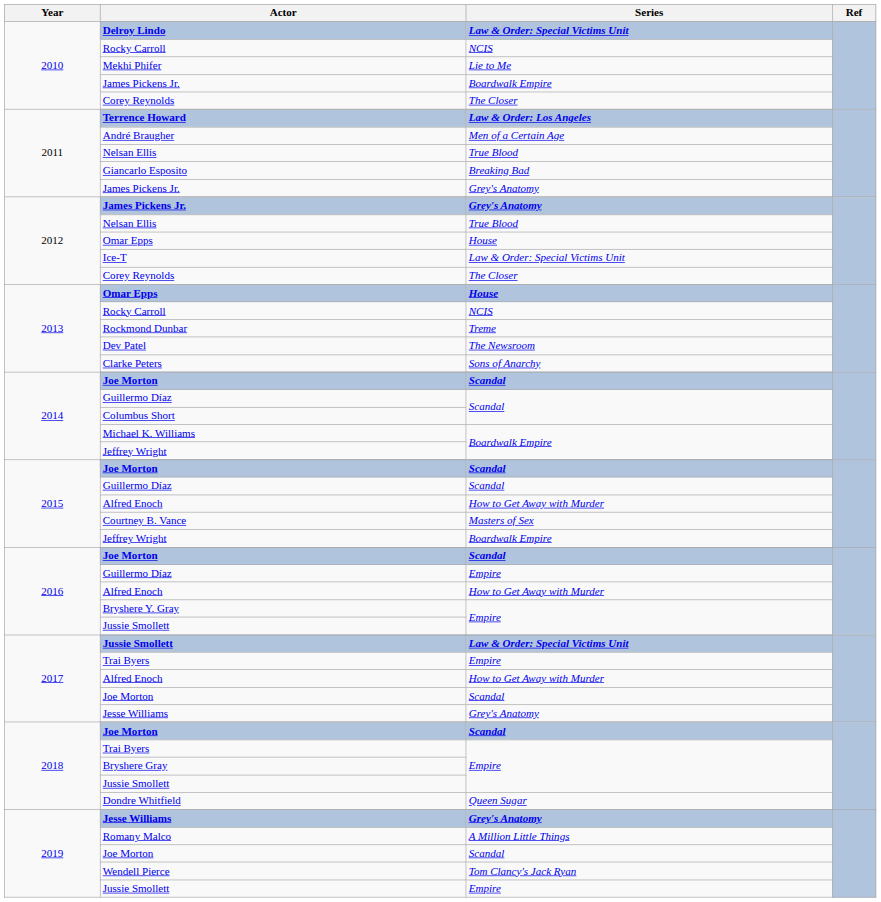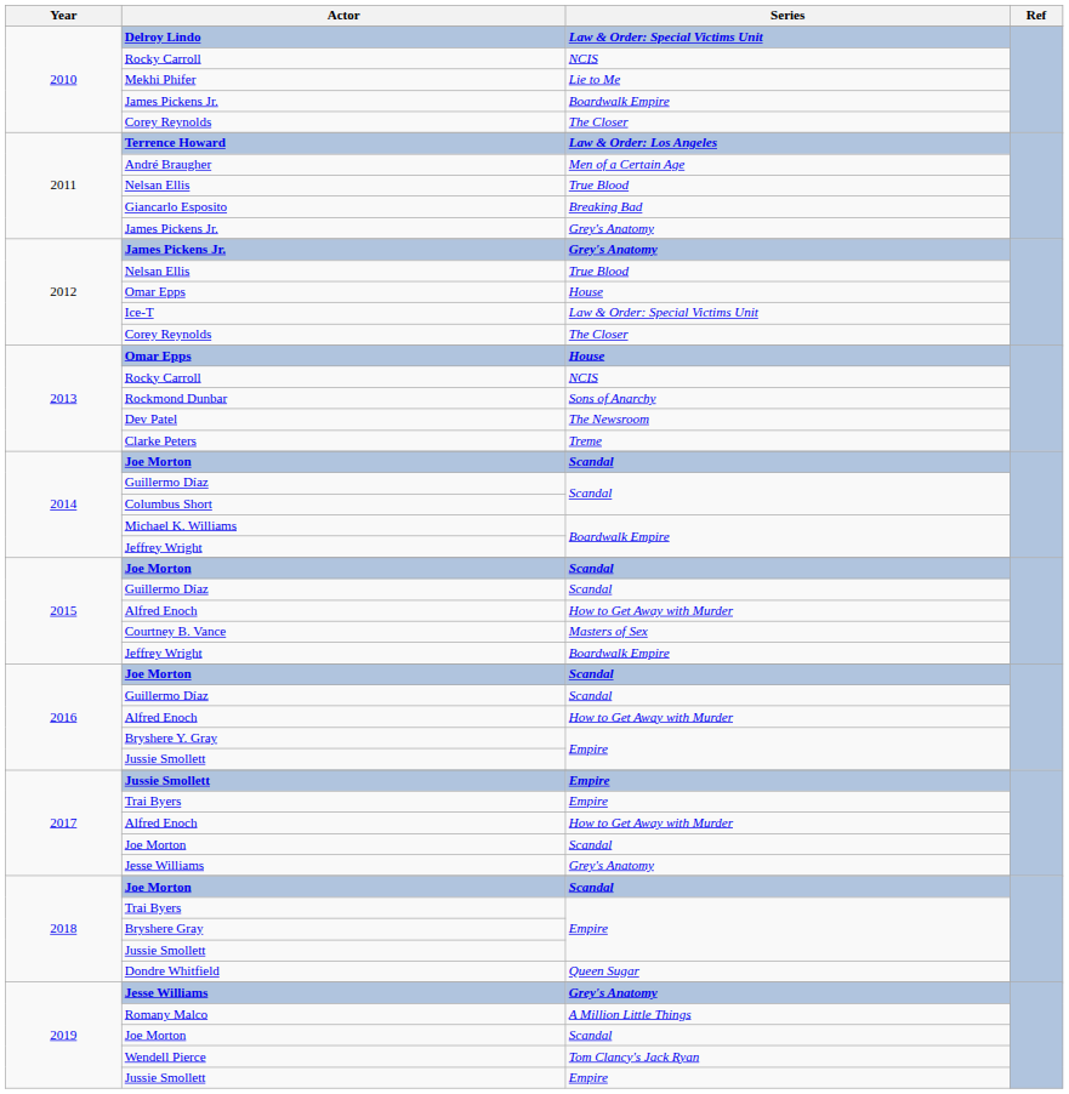Rockmond Dunbar | Series: Treme -> Sons of Anarchy
Clarke Peters | Series: Sons of Anarchy -> Treme
2016 / Guillermo Díaz | Series: Empire -> Scandal
2017 / Jussie Smollett | Series: Law & Order: Special Victims Unit -> Empire
